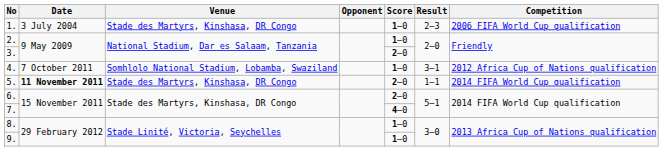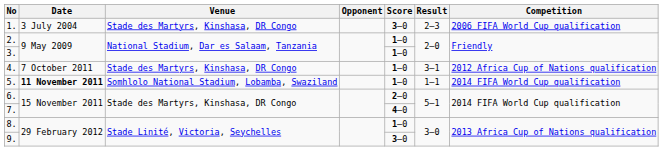1. | Score: 1–0 -> 3–0
3. | Score: 2–0 -> 1–0
4. | Venue: Somhlolo National Stadium, Lobamba, Swaziland -> Stade des Martyrs, Kinshasa, DR Congo
5. | Venue: Stade des Martyrs, Kinshasa, DR Congo -> Somhlolo National Stadium, Lobamba, Swaziland
5. | Score: 2–0 -> 1–0
9. | Score: 1–0 -> 3–0
